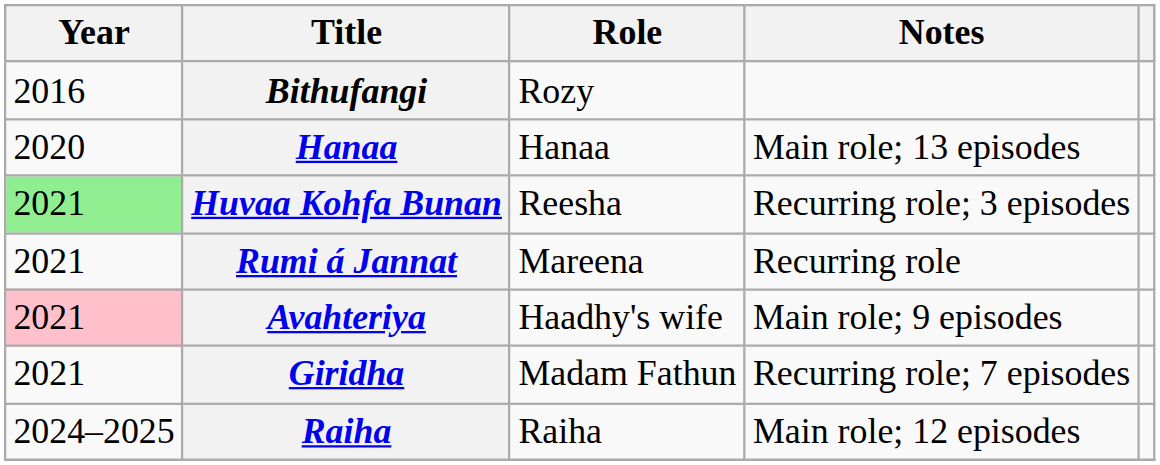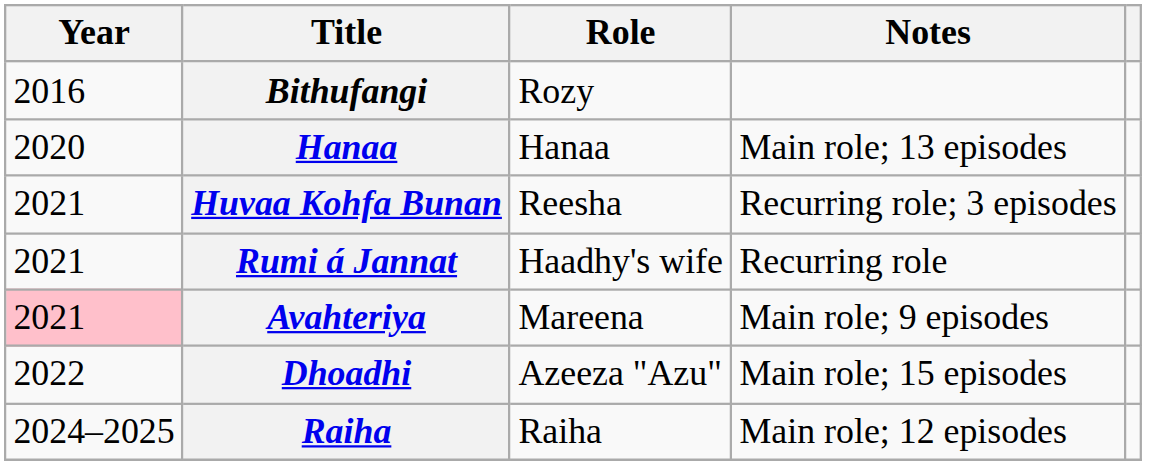Huvaa Kohfa Bunan | Year: lightgreen background -> no background
Rumi á Jannat | Role: Mareena -> Haadhy's wife
Avahteriya | Role: Haadhy's wife -> Mareena
- row: 2021 | Giridha | Madam Fathun | Recurring role; 7 episodes
+ row: 2022 | Dhoadhi | Azeeza "Azu" | Main role; 15 episodes
